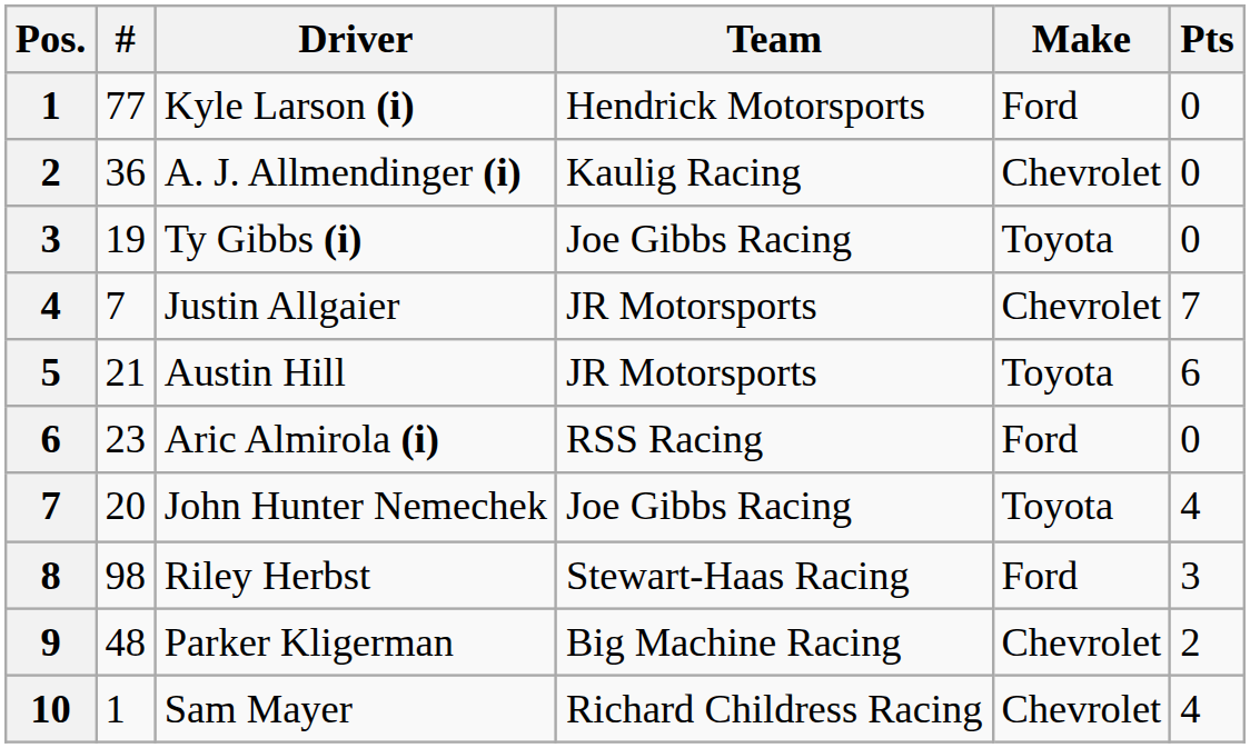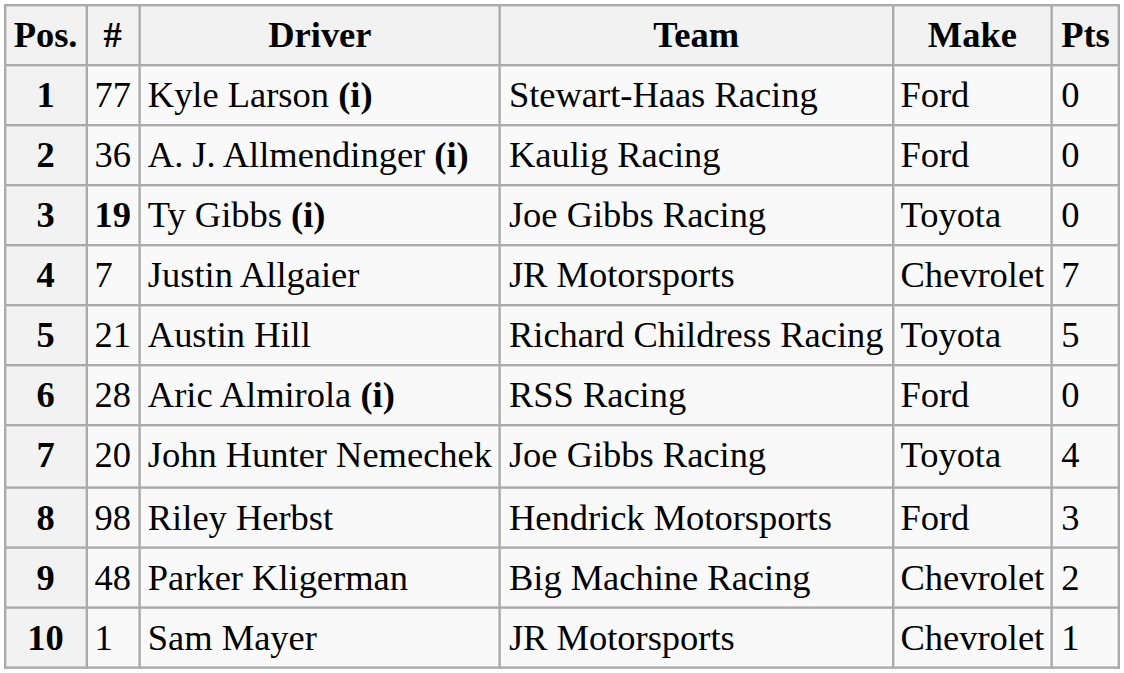Kyle Larson (i) | Team: Hendrick Motorsports -> Stewart-Haas Racing
A. J. Allmendinger (i) | Make: Chevrolet -> Ford
Ty Gibbs (i) | #: normal -> bold
Austin Hill | Team: JR Motorsports -> Richard Childress Racing
Austin Hill | Pts: 6 -> 5
Aric Almirola (i) | #: 23 -> 28
Riley Herbst | Team: Stewart-Haas Racing -> Hendrick Motorsports
Sam Mayer | Team: Richard Childress Racing -> JR Motorsports
Sam Mayer | Pts: 4 -> 1
